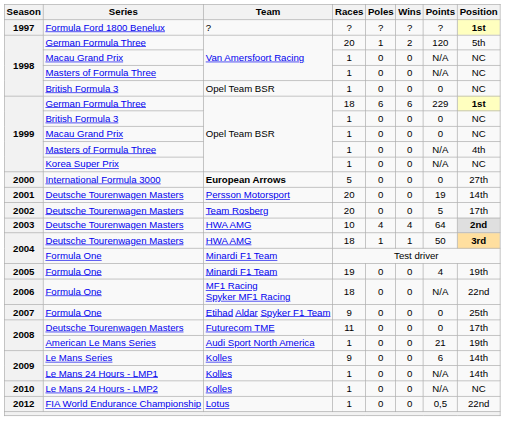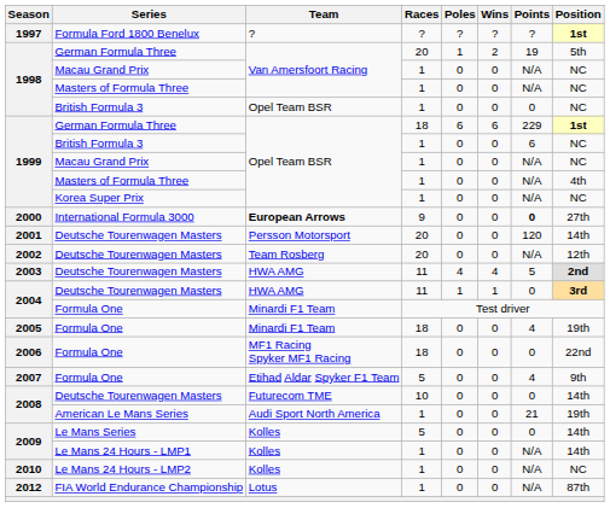1998 / German Formula Three | Points: 120 -> 19
1999 / British Formula 3 | Points: 0 -> 6
1999 / Macau Grand Prix | Points: 0 -> N/A
2000 | Races: 5 -> 9
2000 | Points: normal -> bold
2001 | Points: 19 -> 120
2002 | Points: 5 -> N/A
2002 | Position: 17th -> 12th
2003 | Races: 10 -> 11
2003 | Points: 64 -> 5
2004 / Deutsche Tourenwagen Masters | Races: 18 -> 11
2004 / Deutsche Tourenwagen Masters | Points: 50 -> 0
2005 | Races: 19 -> 18
2006 | Points: N/A -> 0
2007 | Races: 9 -> 5
2007 | Points: 0 -> 4
2007 | Position: 25th -> 9th
2008 / Deutsche Tourenwagen Masters | Races: 11 -> 10
2008 / Deutsche Tourenwagen Masters | Position: 17th -> 14th
2009 / Le Mans Series | Races: 9 -> 5
2009 / Le Mans Series | Points: 6 -> 0
2012 | Points: 0,5 -> N/A
2012 | Position: 22nd -> 87th
